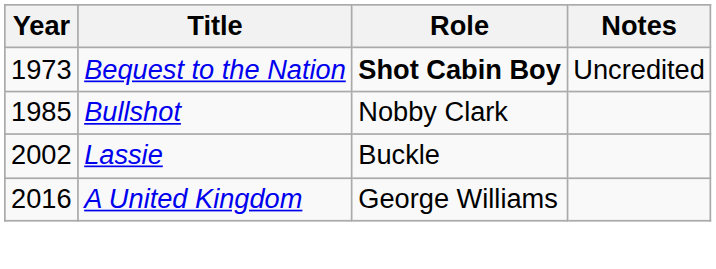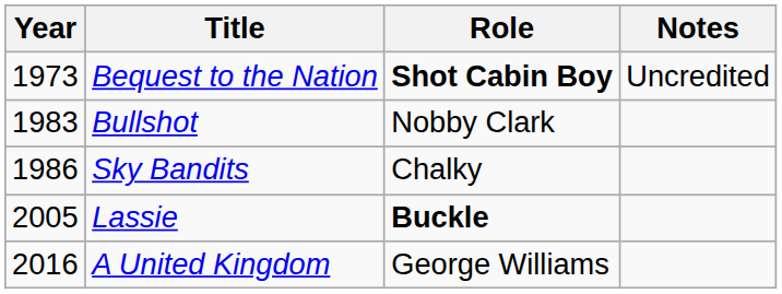Bullshot | Year: 1985 -> 1983
+ row: 1986 | Sky Bandits | Chalky
Lassie | Year: 2002 -> 2005
Lassie | Role: normal -> bold
